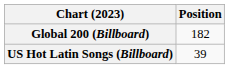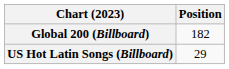US Hot Latin Songs (Billboard) | Position: 39 -> 29
